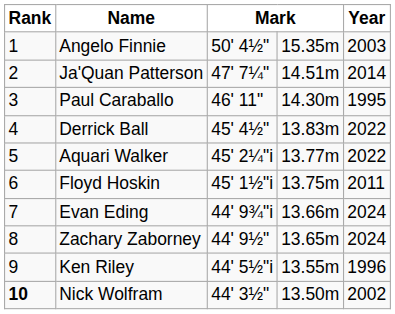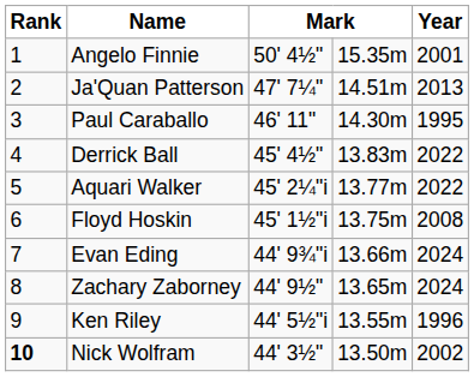Angelo Finnie | Year: 2003 -> 2001
Ja'Quan Patterson | Year: 2014 -> 2013
Floyd Hoskin | Year: 2011 -> 2008
